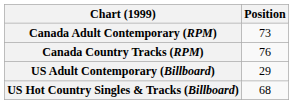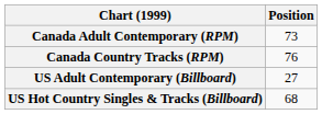US Adult Contemporary (Billboard) | Position: 29 -> 27
